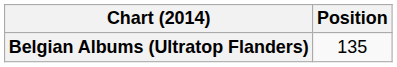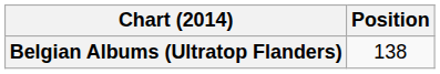Belgian Albums (Ultratop Flanders) | Position: 135 -> 138
